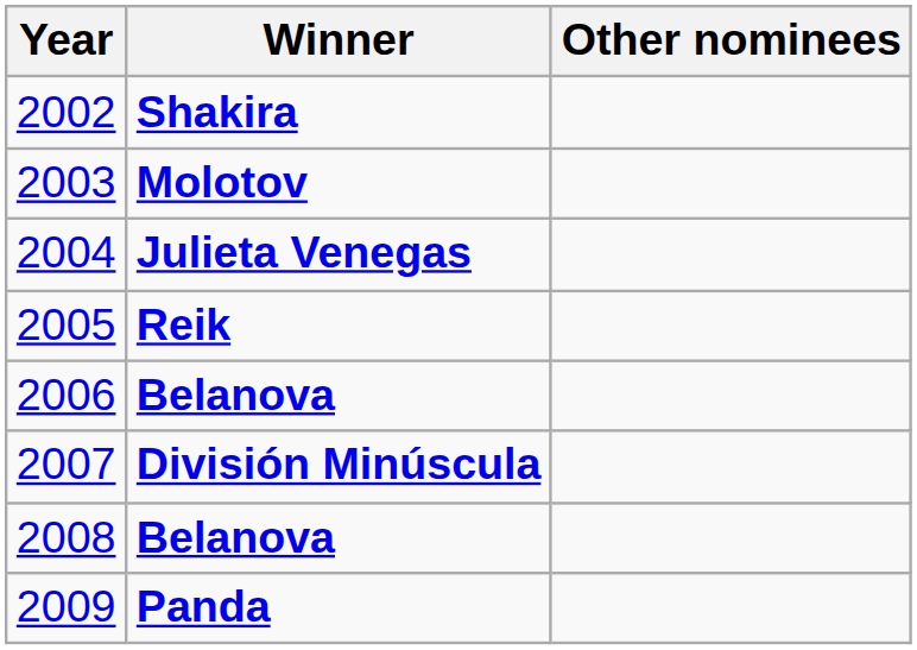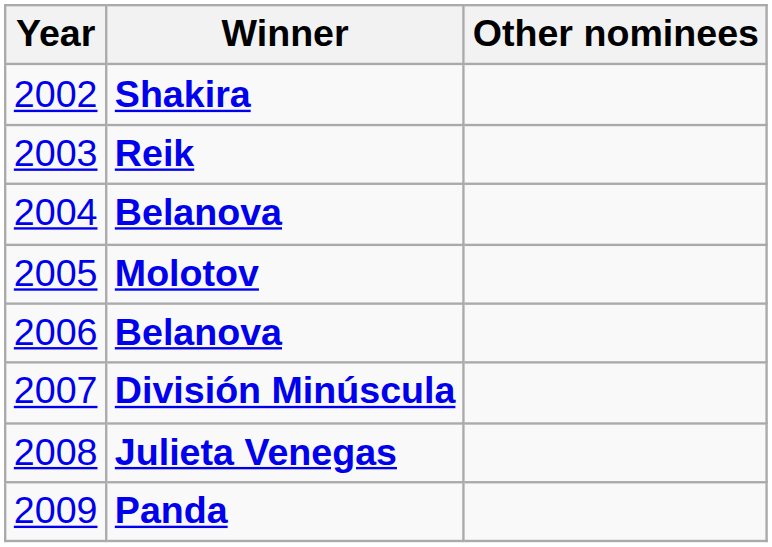2003 | Winner: Molotov -> Reik
2004 | Winner: Julieta Venegas -> Belanova
2005 | Winner: Reik -> Molotov
2008 | Winner: Belanova -> Julieta Venegas
